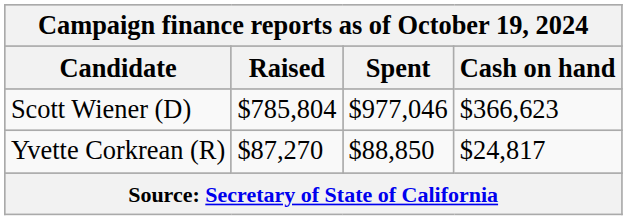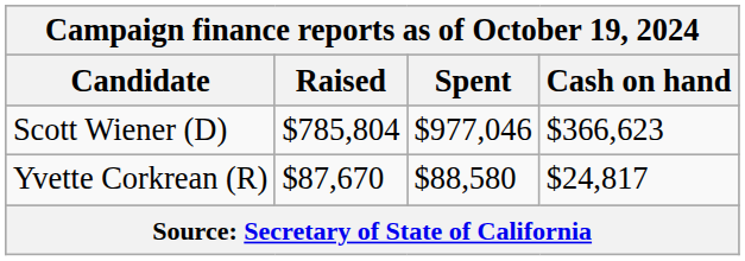Yvette Corkrean (R) | Raised: $87,270 -> $87,670
Yvette Corkrean (R) | Spent: $88,850 -> $88,580
